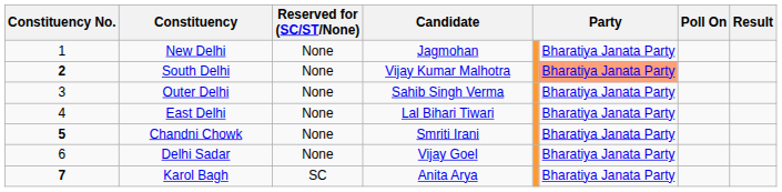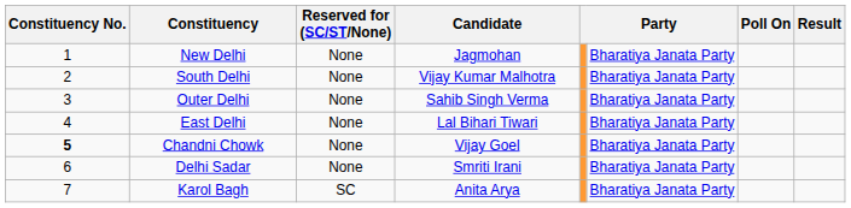South Delhi | Constituency No.: bold -> normal
South Delhi | column 6: lightsalmon background -> no background
Chandni Chowk | Candidate: Smriti Irani -> Vijay Goel
Delhi Sadar | Candidate: Vijay Goel -> Smriti Irani
Karol Bagh | Constituency No.: bold -> normal
